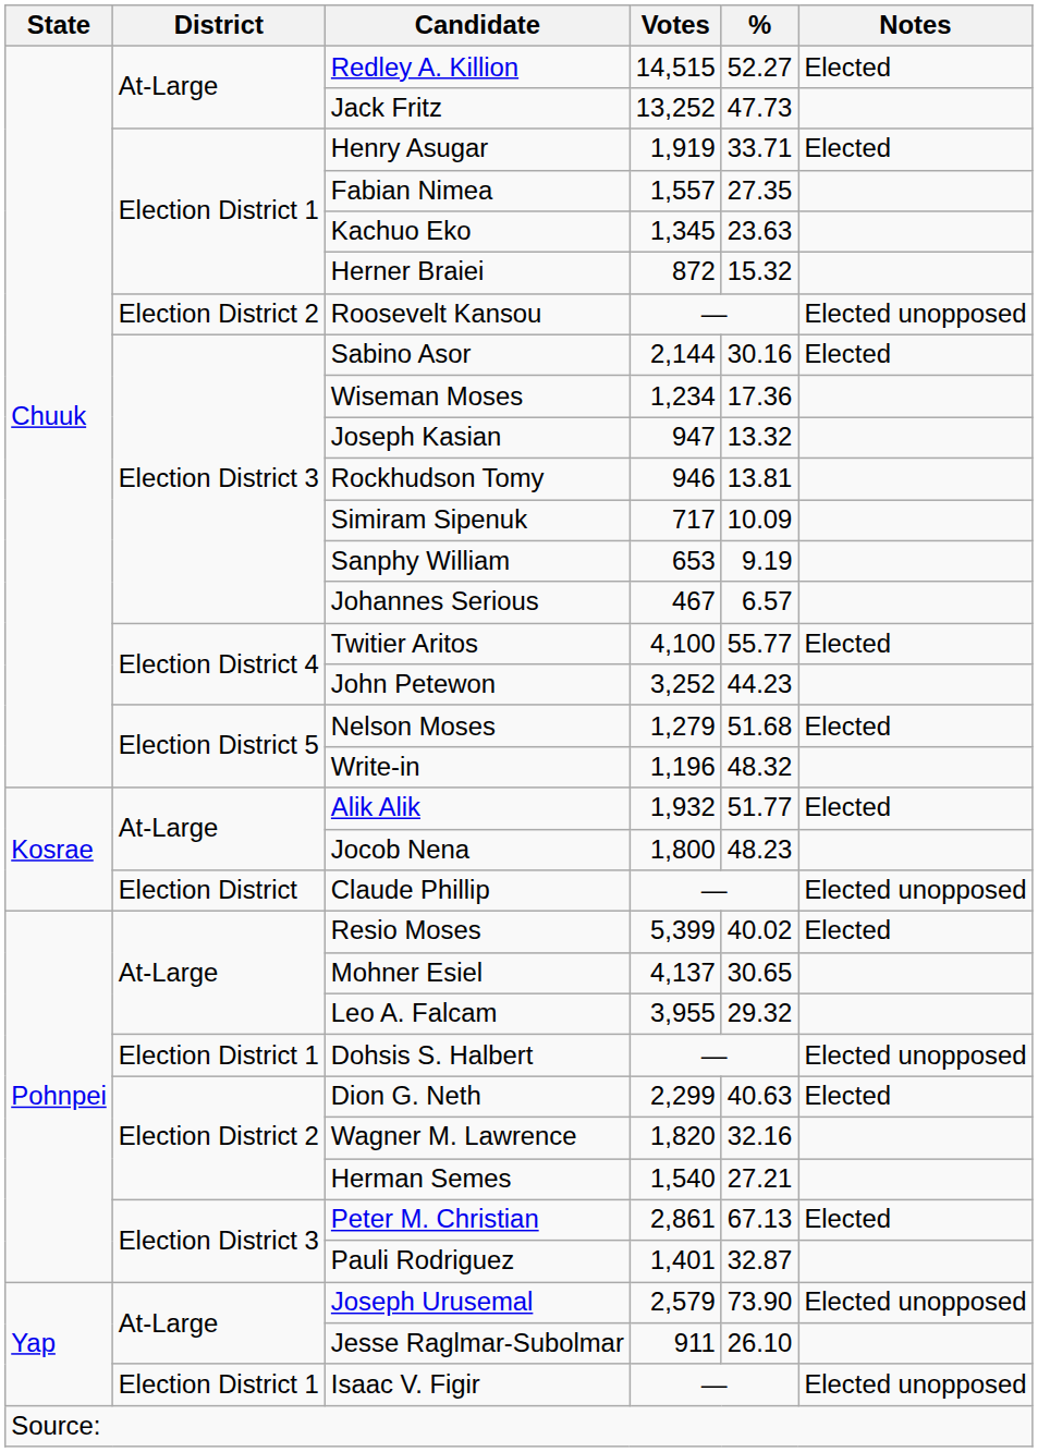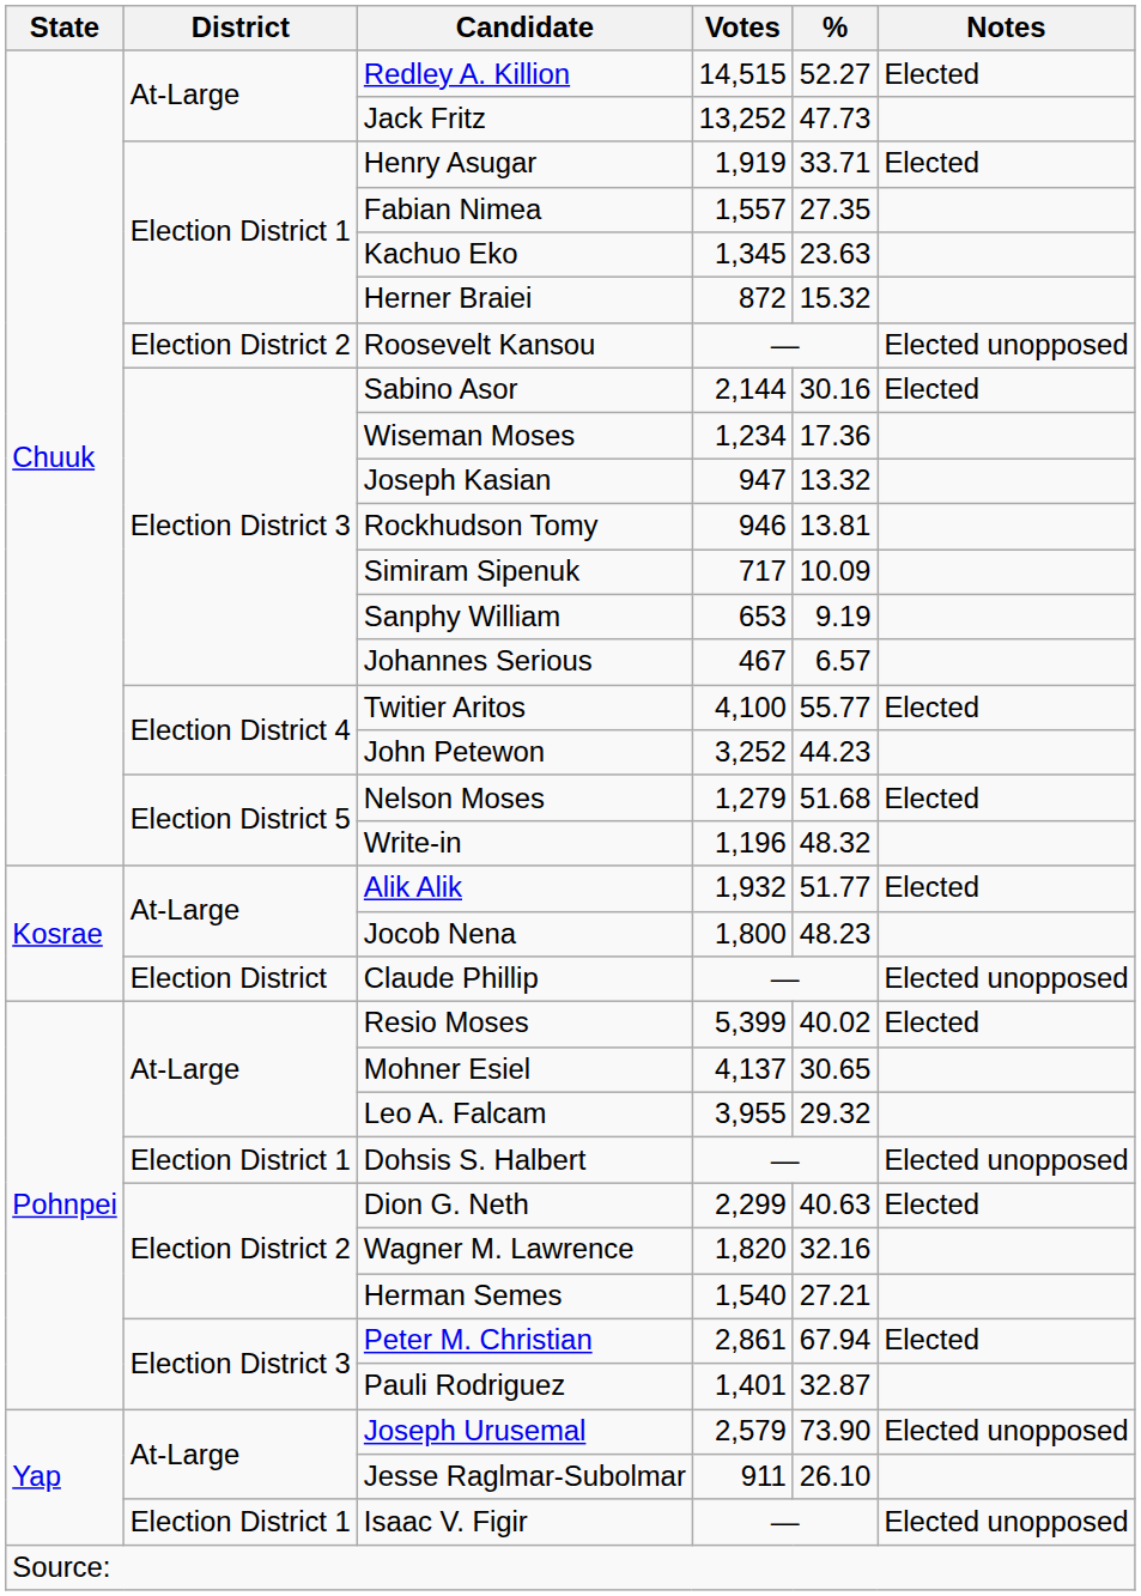Peter M. Christian | %: 67.13 -> 67.94
